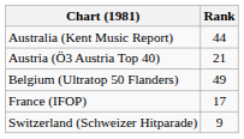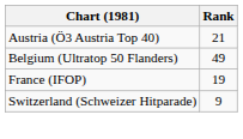- row: Australia (Kent Music Report) | 44
France (IFOP) | Rank: 17 -> 19
